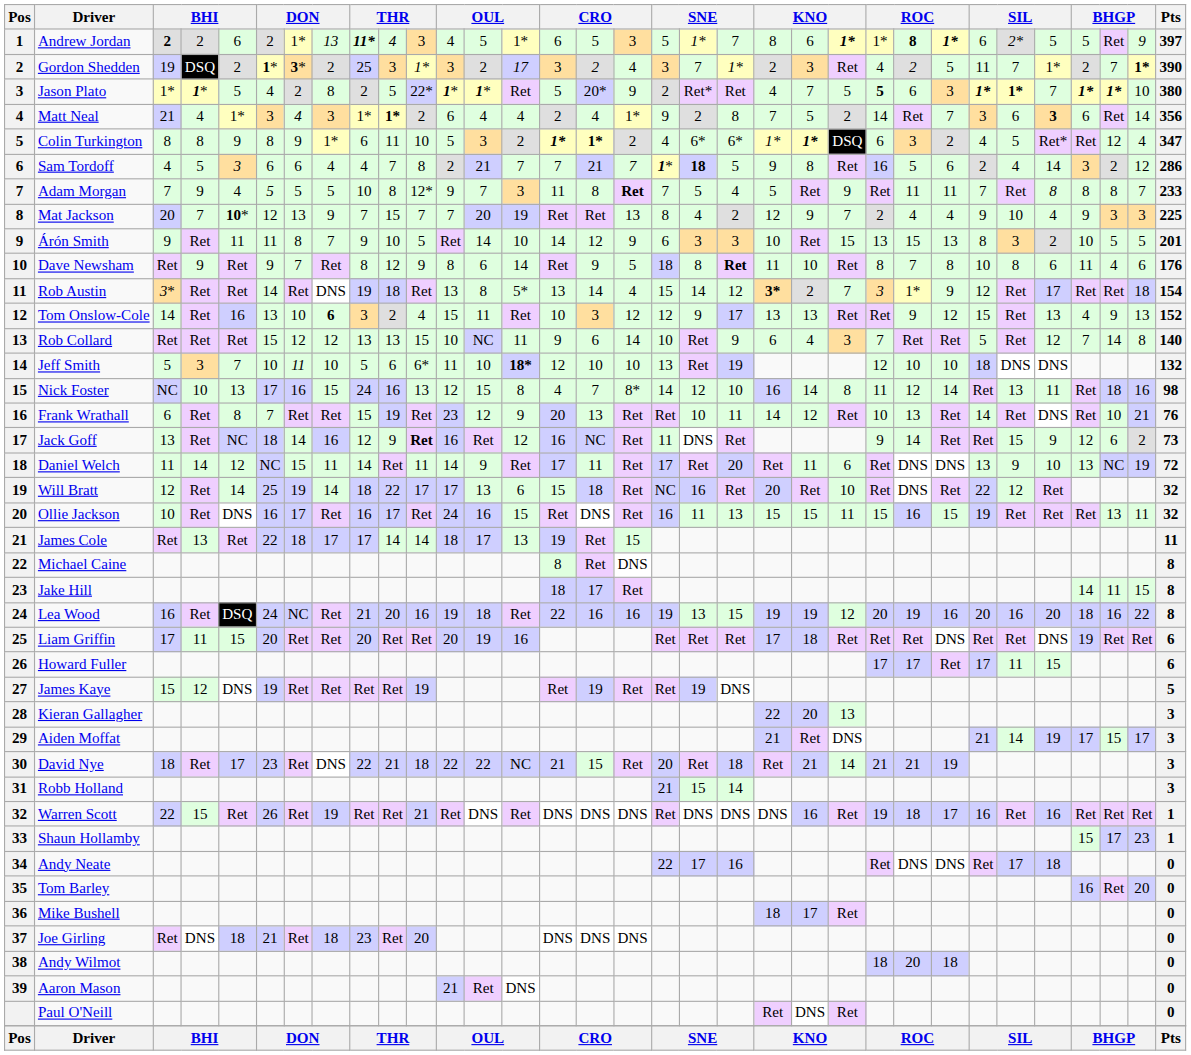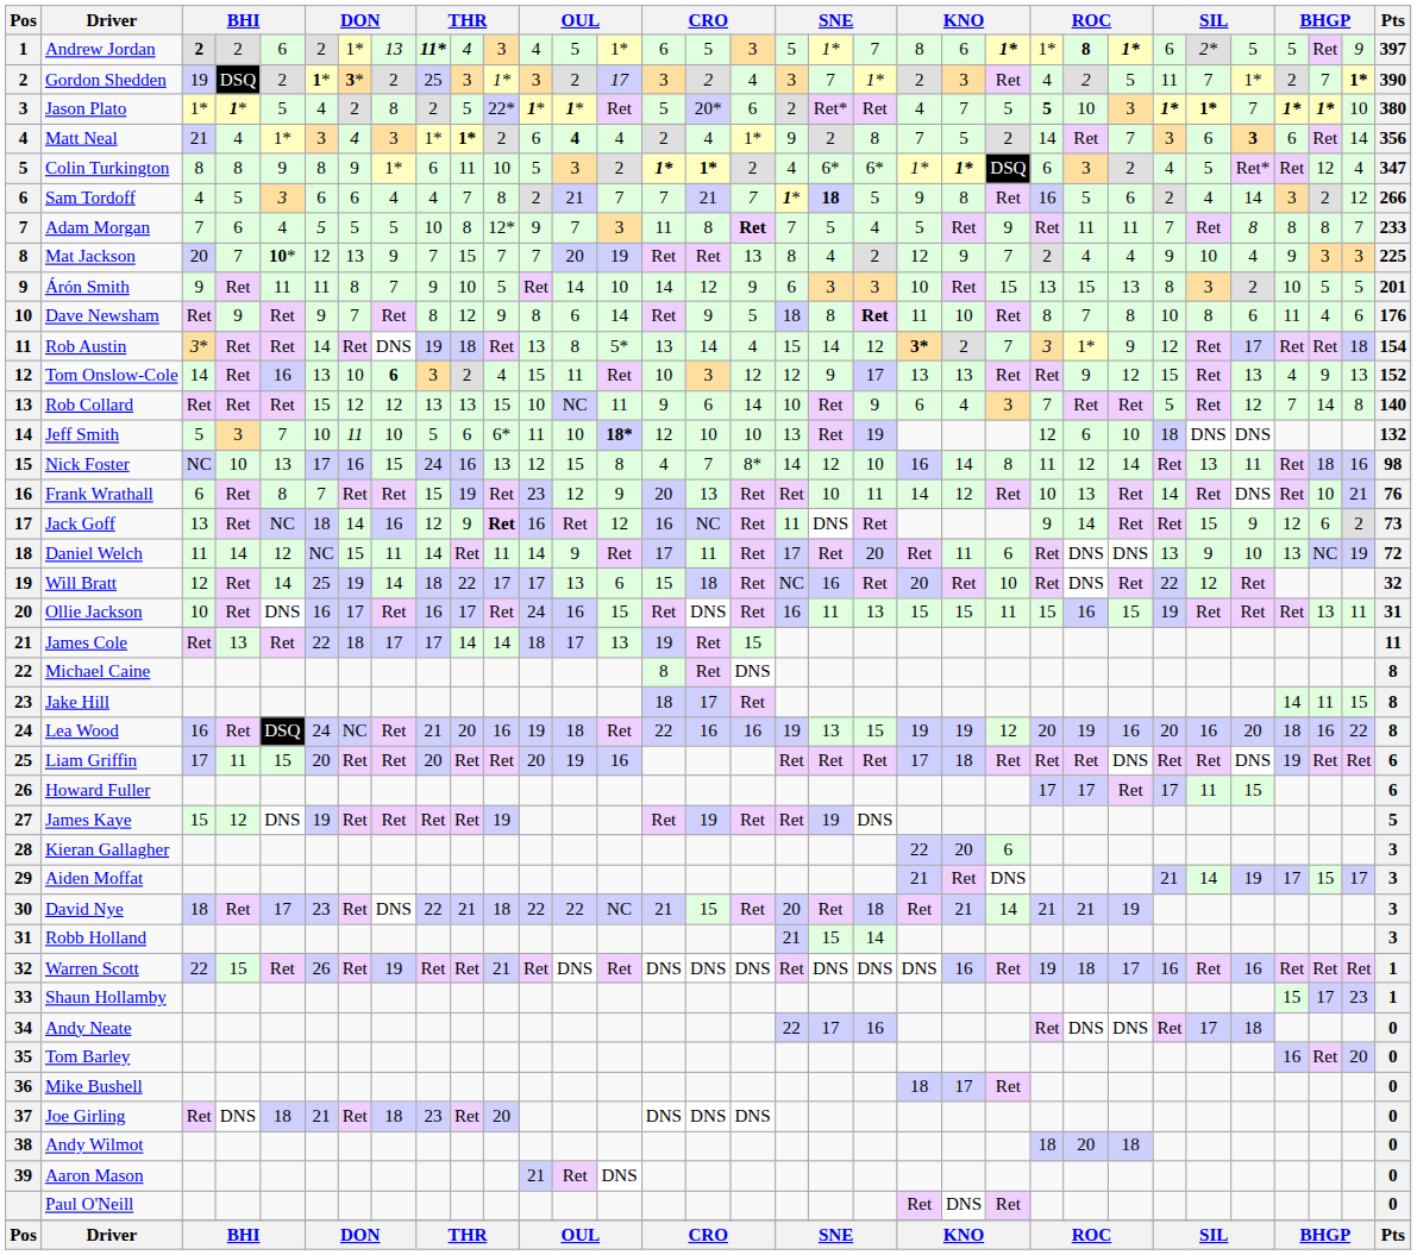Jason Plato | column 17: 9 -> 6
Jason Plato | column 25: 6 -> 10
Matt Neal | column 13: normal -> bold
Sam Tordoff | Pts: 286 -> 266
Adam Morgan | column 4: 9 -> 6
Jeff Smith | column 25: 10 -> 6
Ollie Jackson | Pts: 32 -> 31
Kieran Gallagher | column 23: 13 -> 6
